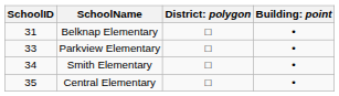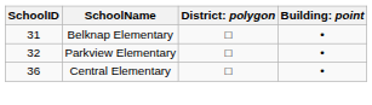Parkview Elementary | SchoolID: 33 -> 32
- row: 34 | Smith Elementary | □ | •
Central Elementary | SchoolID: 35 -> 36
